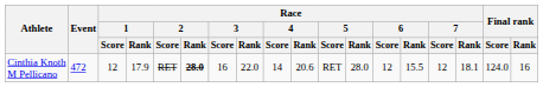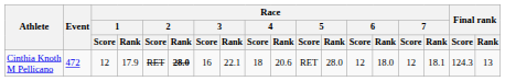Cinthia Knoth M Pellicano | Race / 3 / Rank: 22.0 -> 22.1
Cinthia Knoth M Pellicano | Race / 4 / Score: 14 -> 18
Cinthia Knoth M Pellicano | Race / 6 / Rank: 15.5 -> 18.0
Cinthia Knoth M Pellicano | Final rank / Score: 124.0 -> 124.3
Cinthia Knoth M Pellicano | Final rank / Rank: 16 -> 13
